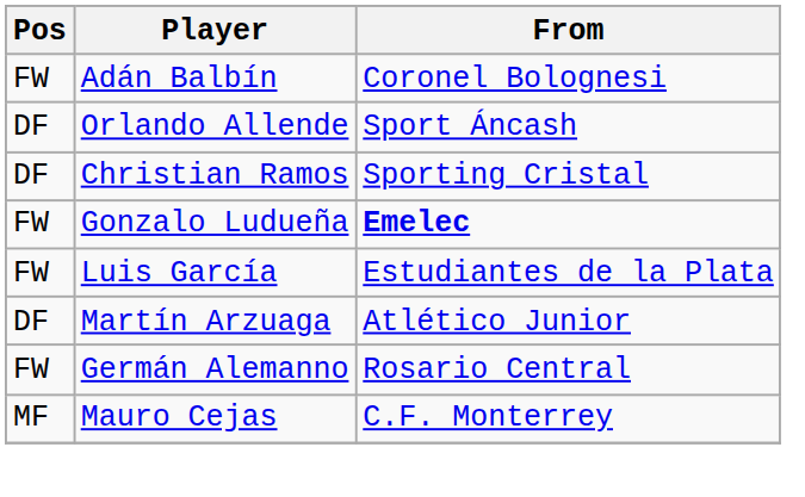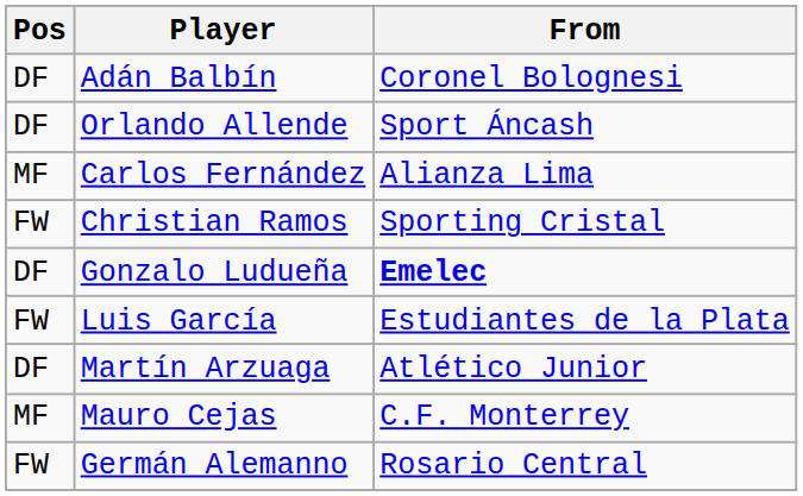Adán Balbín | Pos: FW -> DF
+ row: MF | Carlos Fernández | Alianza Lima
Christian Ramos | Pos: DF -> FW
Gonzalo Ludueña | Pos: FW -> DF
rows swapped: Mauro Cejas <-> Germán Alemanno
